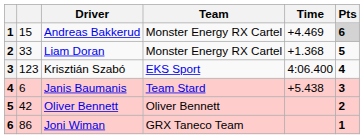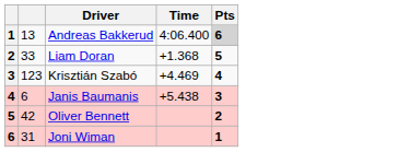- column: Team | Monster Energy RX Cartel | Monster Energy RX Cartel | EKS Sport | Team Stard | Oliver Bennett | GRX Taneco Team
Andreas Bakkerud | column 2: 15 -> 13
Andreas Bakkerud | Time: +4.469 -> 4:06.400
Krisztián Szabó | Time: 4:06.400 -> +4.469
Joni Wiman | column 2: 86 -> 31
